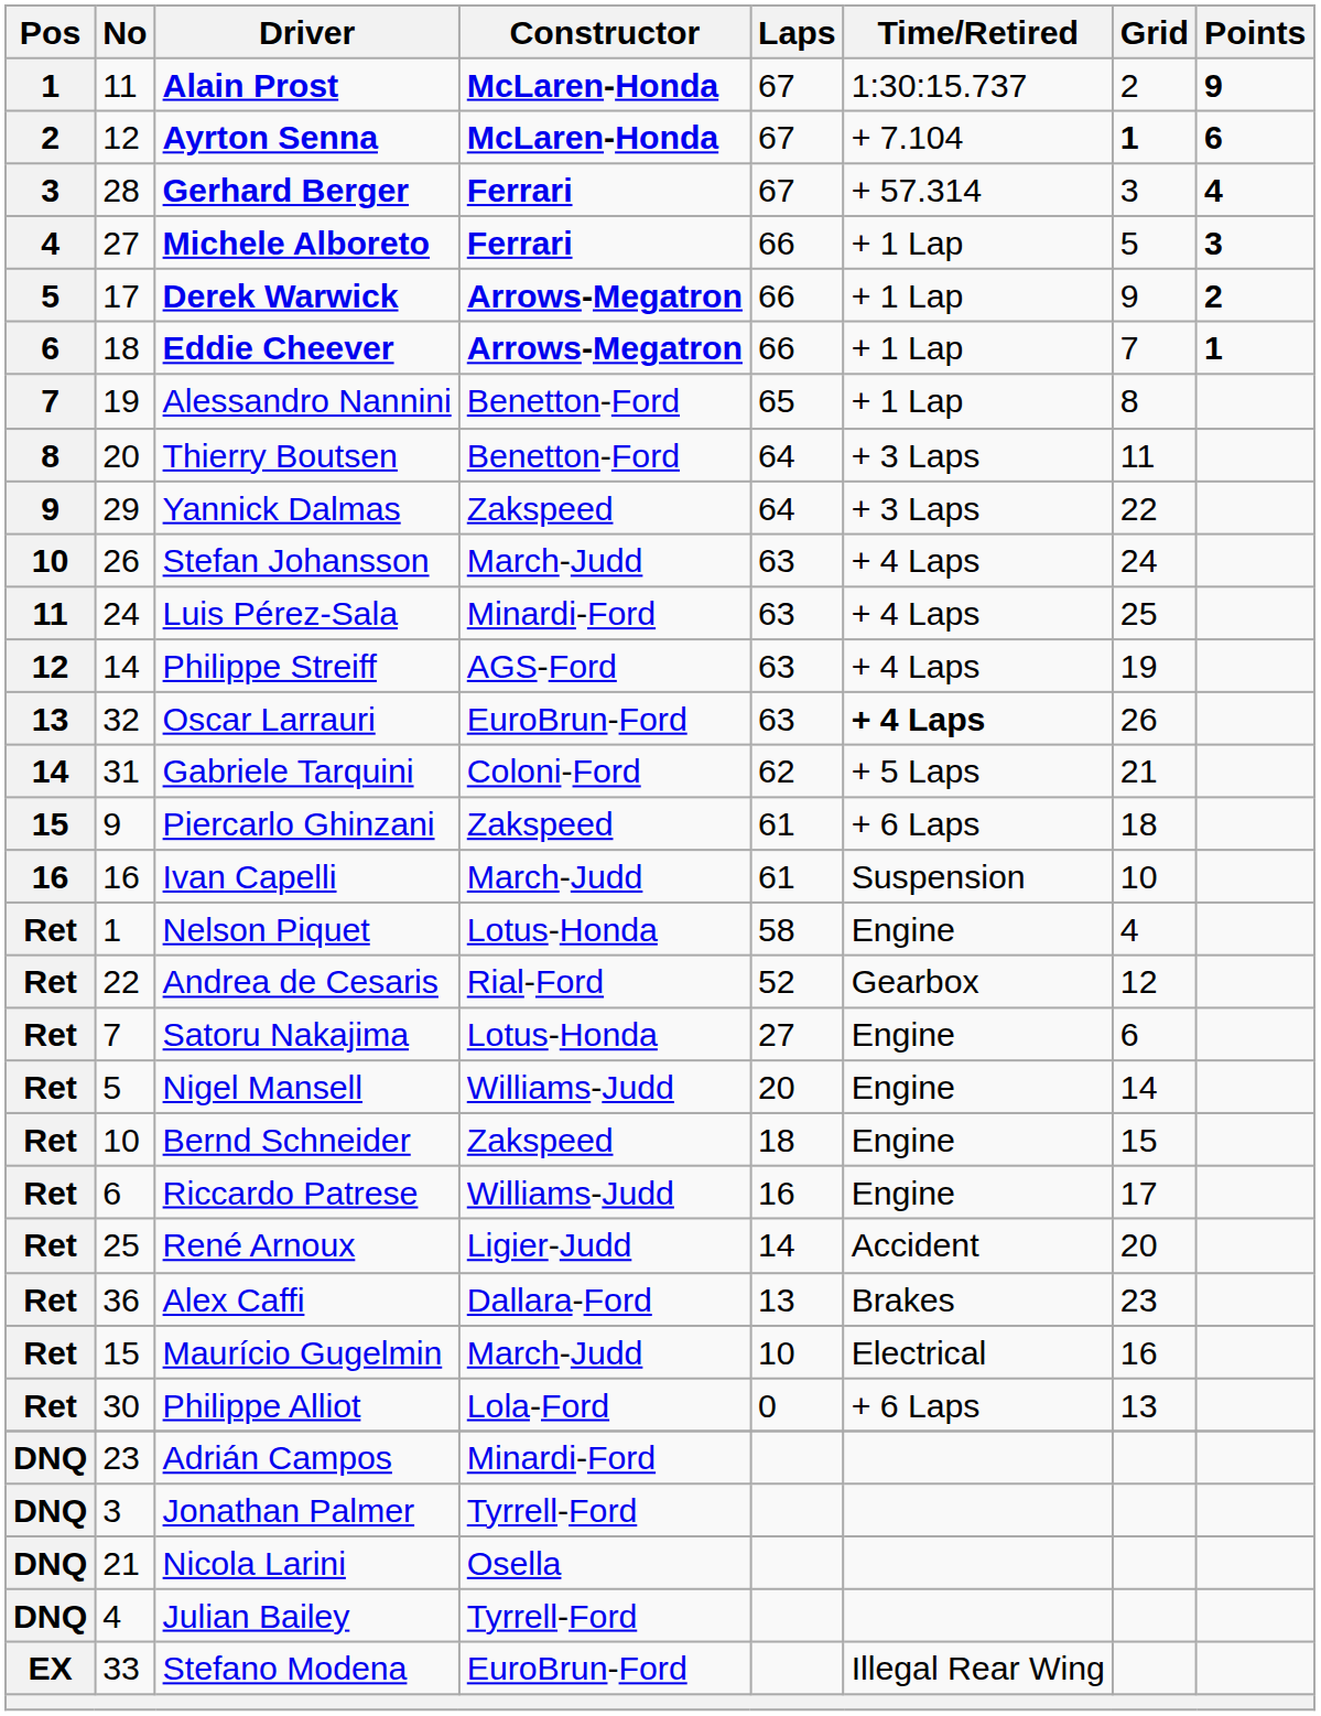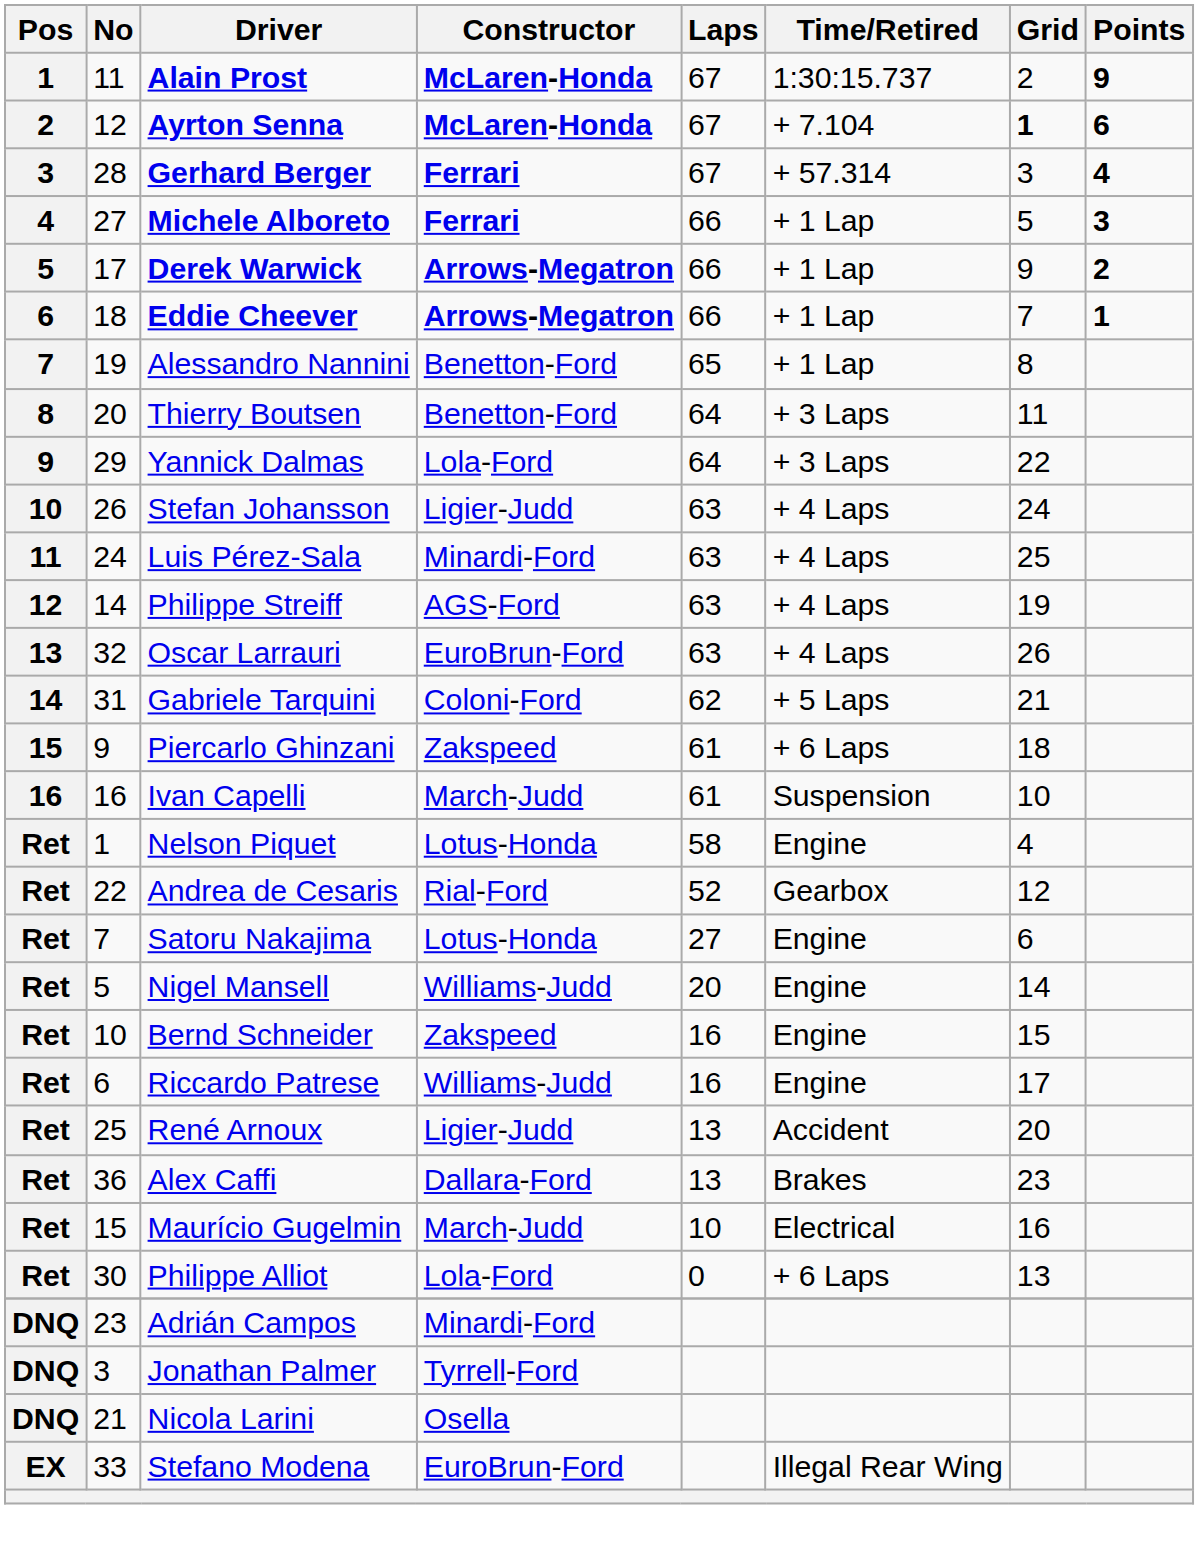Yannick Dalmas | Constructor: Zakspeed -> Lola-Ford
Stefan Johansson | Constructor: March-Judd -> Ligier-Judd
Oscar Larrauri | Time/Retired: bold -> normal
Bernd Schneider | Laps: 18 -> 16
René Arnoux | Laps: 14 -> 13
- row: DNQ | 4 | Julian Bailey | Tyrrell-Ford
